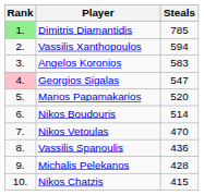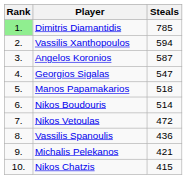Angelos Koronios | Steals: 583 -> 587
Georgios Sigalas | Rank: pink background -> no background
Manos Papamakarios | Steals: 520 -> 518
Nikos Vetoulas | Steals: 470 -> 472
Michalis Pelekanos | Steals: 428 -> 421
